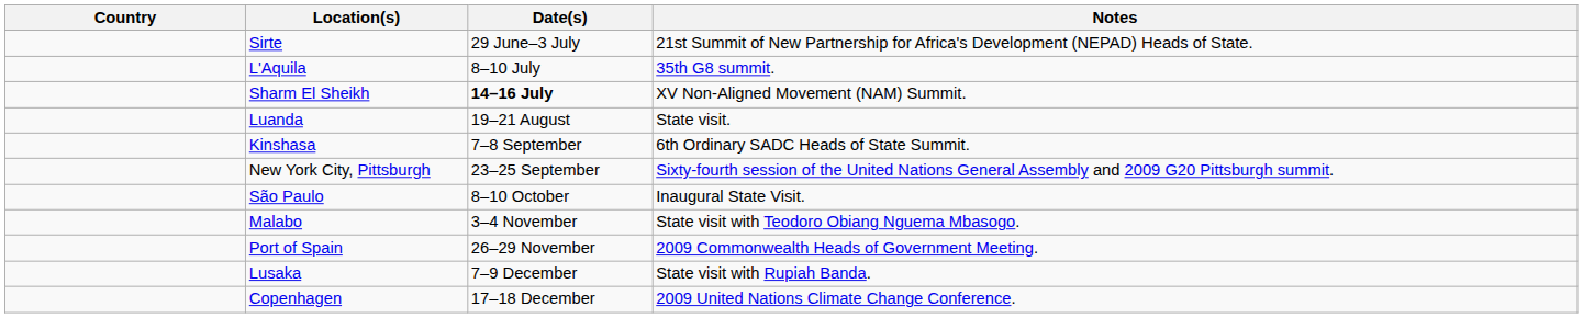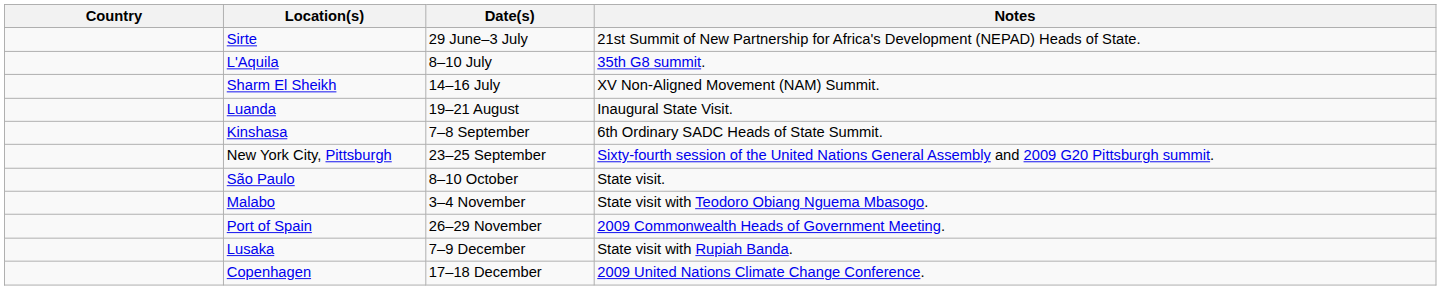Sharm El Sheikh | Date(s): bold -> normal
Luanda | Notes: State visit. -> Inaugural State Visit.
São Paulo | Notes: Inaugural State Visit. -> State visit.
